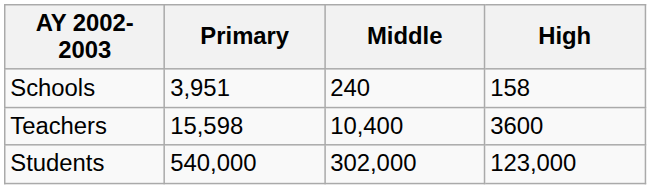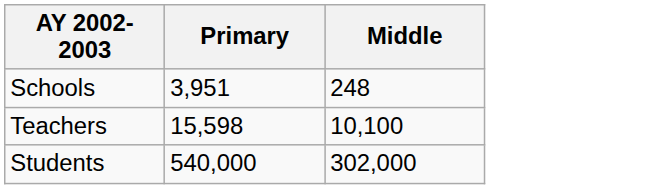- column: High | 158 | 3600 | 123,000
Schools | Middle: 240 -> 248
Teachers | Middle: 10,400 -> 10,100
